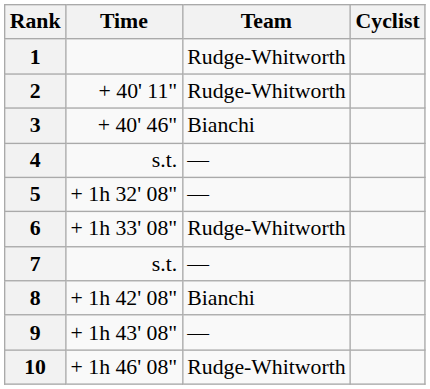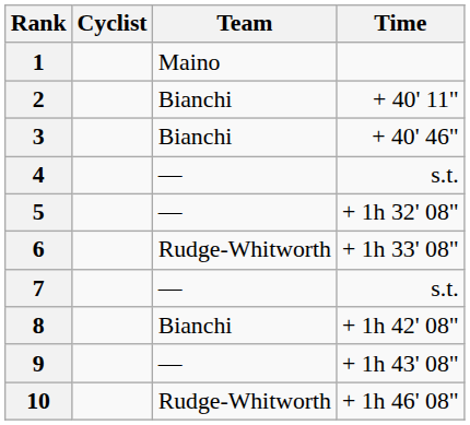columns swapped: Cyclist <-> Time
1 | Team: Rudge-Whitworth -> Maino
2 | Team: Rudge-Whitworth -> Bianchi
